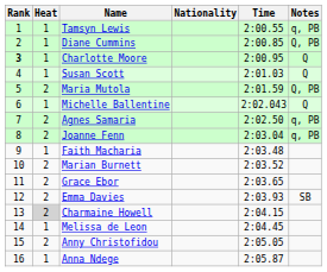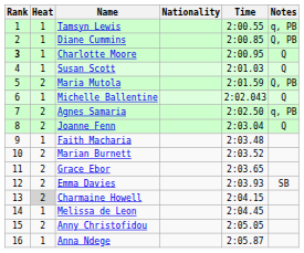Joanne Fenn | Notes: q, PB -> Q
